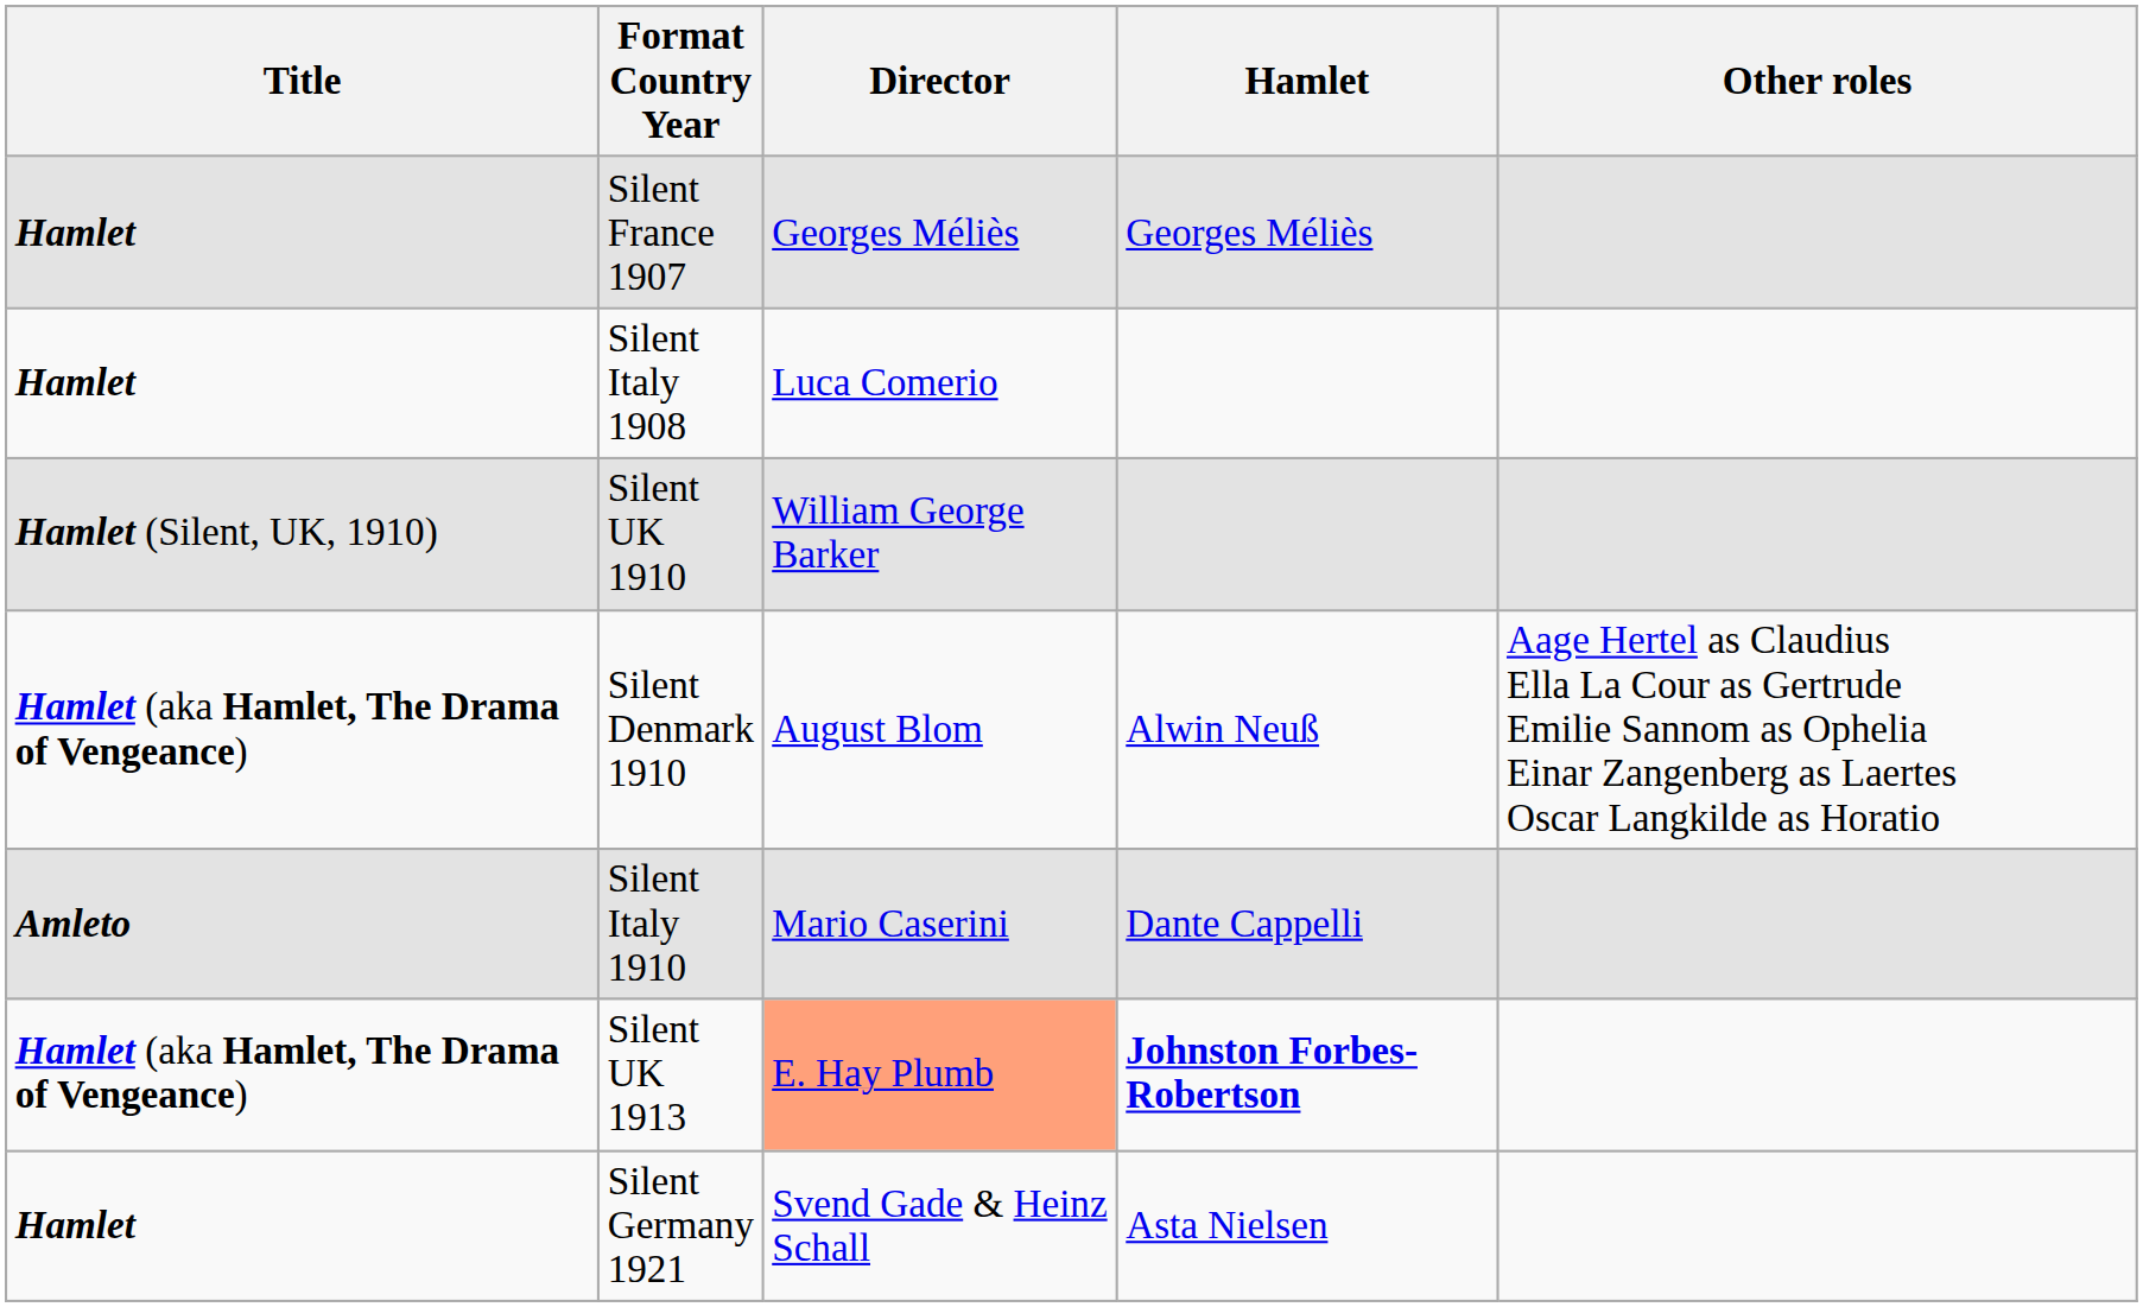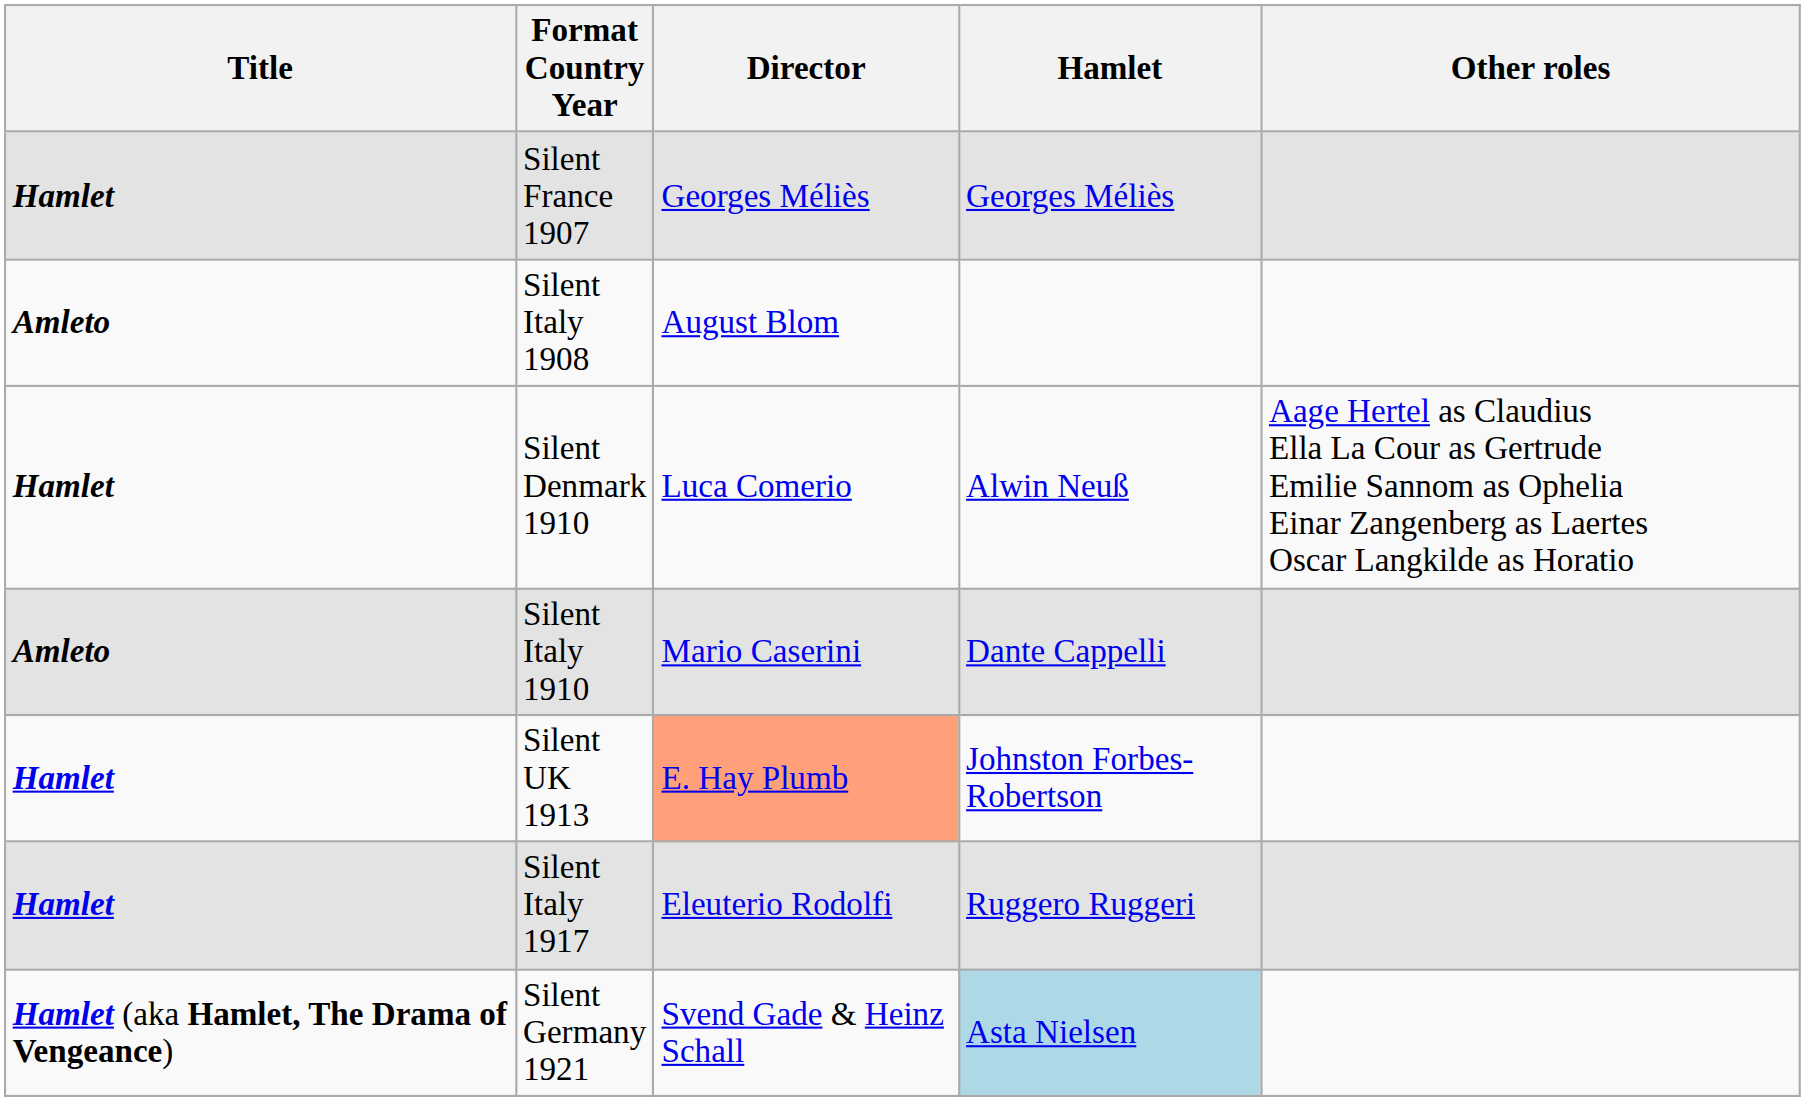Silent Italy 1908 | Title: Hamlet -> Amleto
Silent Italy 1908 | Director: Luca Comerio -> August Blom
- row: Hamlet (Silent, UK, 1910) | Silent UK 1910 | William George Barker
Silent Denmark 1910 | Title: Hamlet (aka Hamlet, The Drama of Vengeance) -> Hamlet
Silent Denmark 1910 | Director: August Blom -> Luca Comerio
Silent UK 1913 | Title: Hamlet (aka Hamlet, The Drama of Vengeance) -> Hamlet
Silent UK 1913 | Hamlet: bold -> normal
+ row: Hamlet | Silent Italy 1917 | Eleuterio Rodolfi | Ruggero Ruggeri
Silent Germany 1921 | Title: Hamlet -> Hamlet (aka Hamlet, The Drama of Vengeance)
Silent Germany 1921 | Hamlet: no background -> lightblue background
